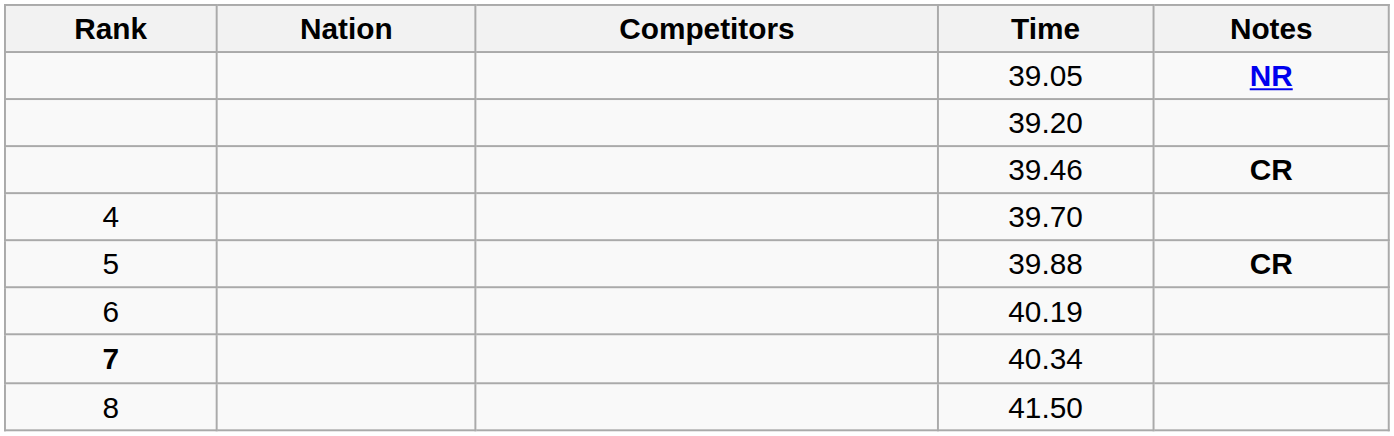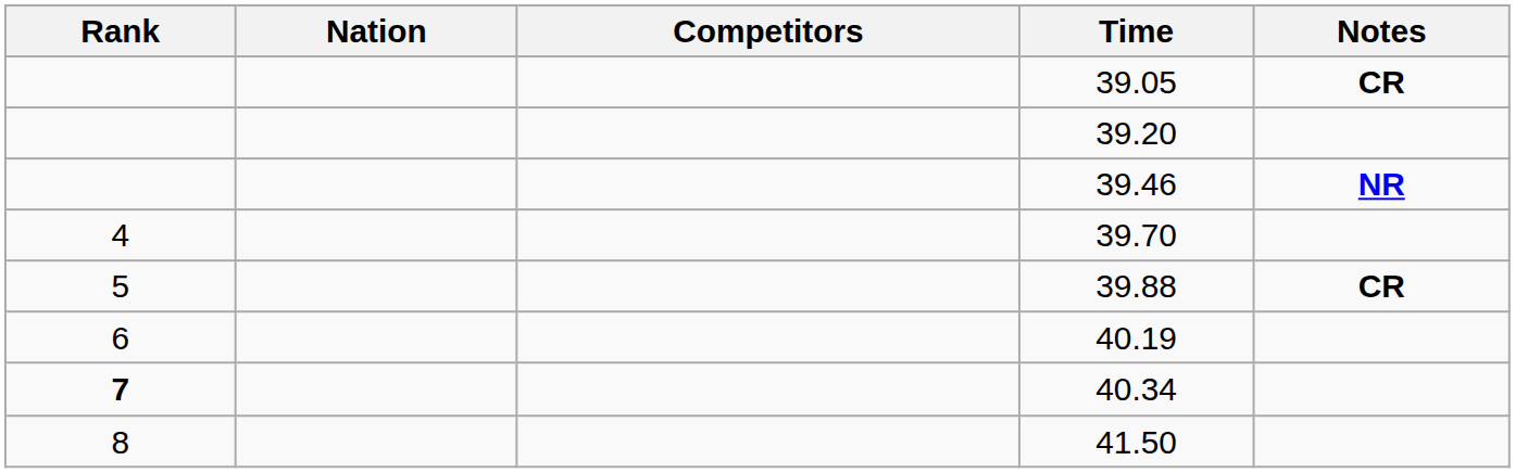39.05 | Notes: NR -> CR
39.46 | Notes: CR -> NR
